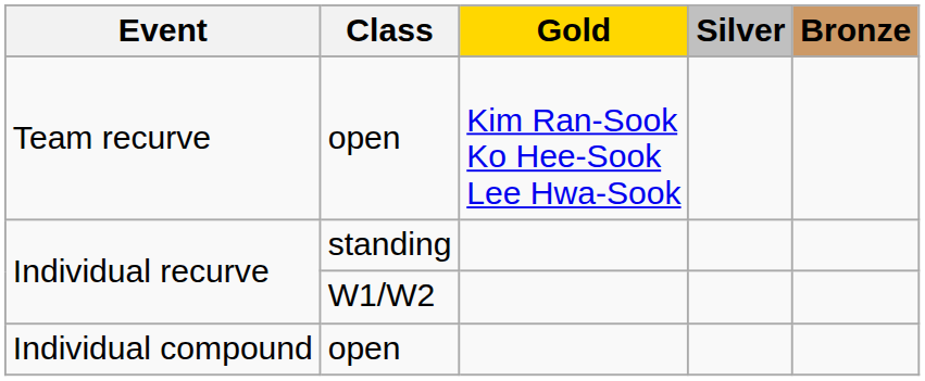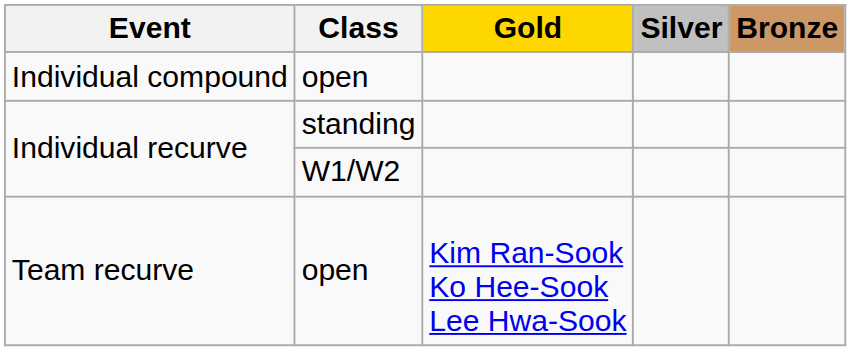rows swapped: Individual compound <-> Team recurve
